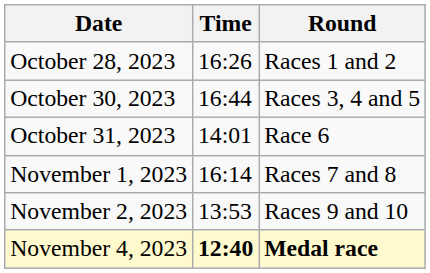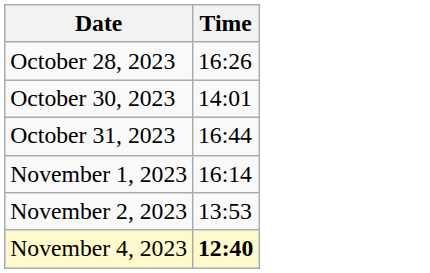- column: Round | Races 1 and 2 | Races 3, 4 and 5 | Race 6 | Races 7 and 8 | Races 9 and 10 | Medal race
October 30, 2023 | Time: 16:44 -> 14:01
October 31, 2023 | Time: 14:01 -> 16:44
